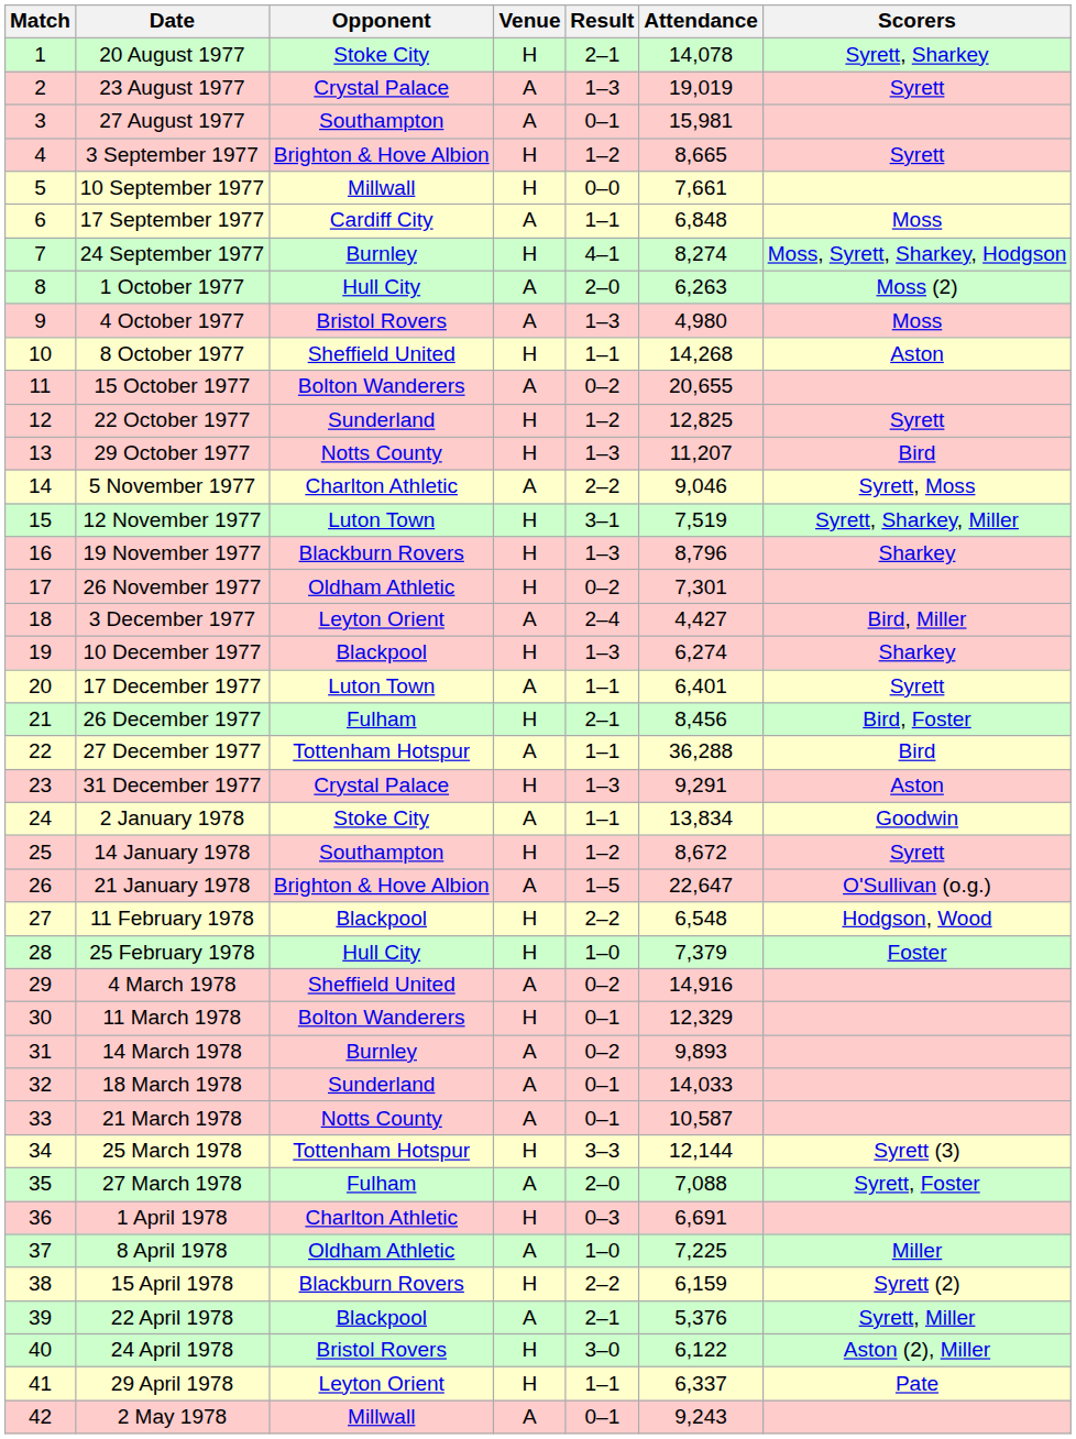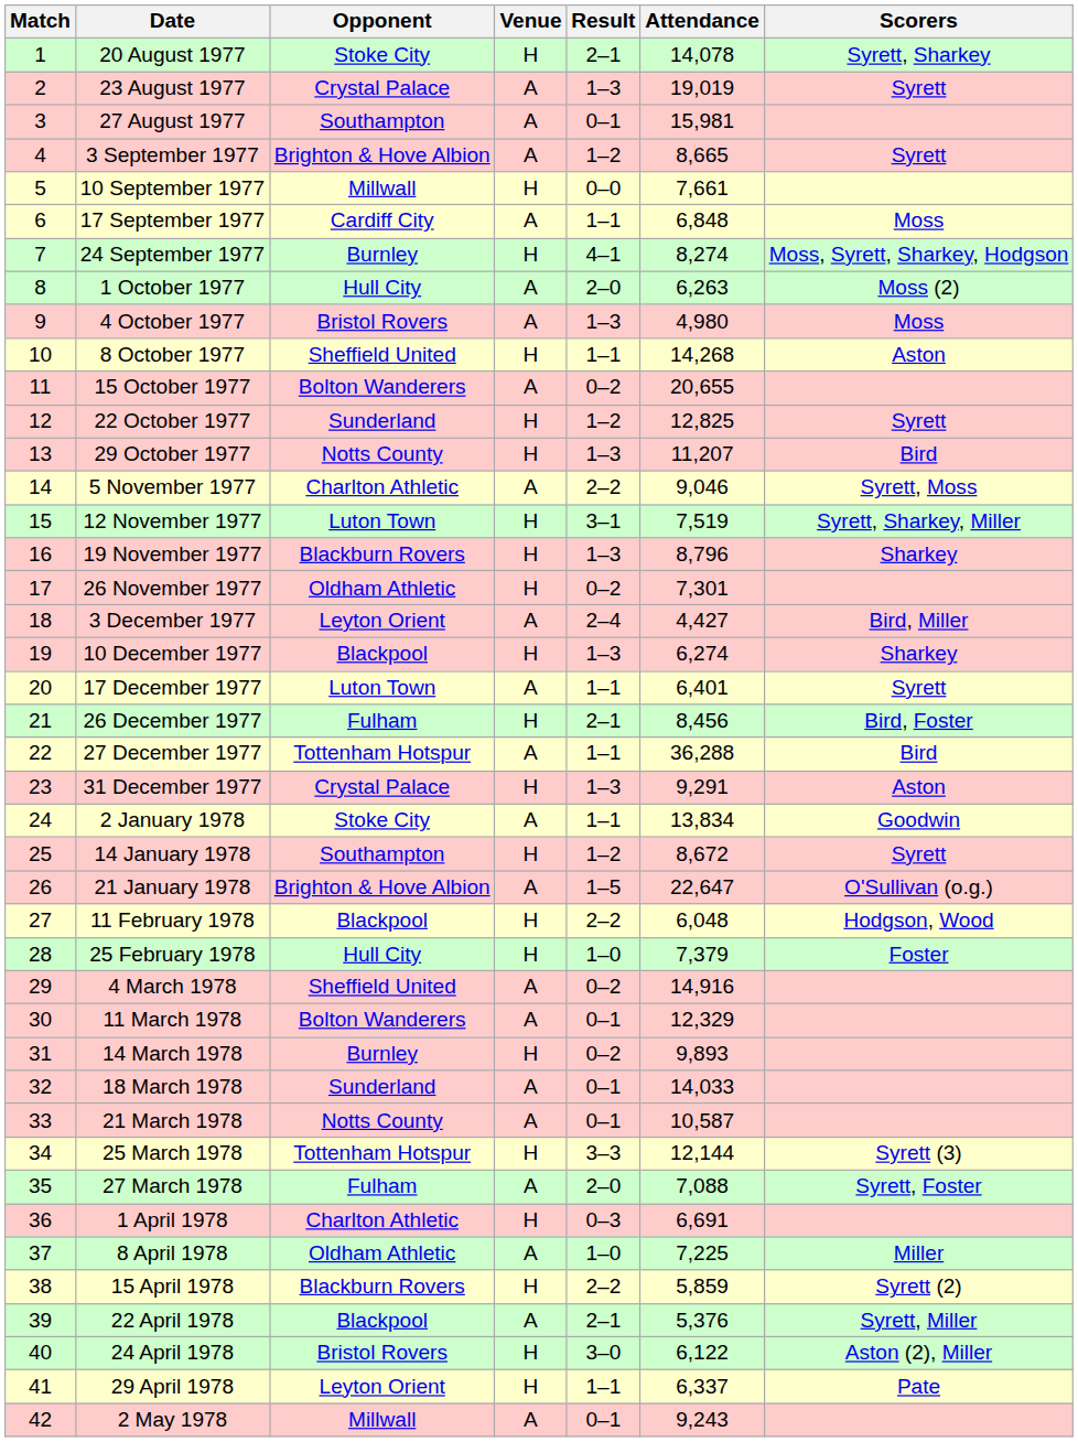3 September 1977 | Venue: H -> A
11 February 1978 | Attendance: 6,548 -> 6,048
11 March 1978 | Venue: H -> A
14 March 1978 | Venue: A -> H
15 April 1978 | Attendance: 6,159 -> 5,859
